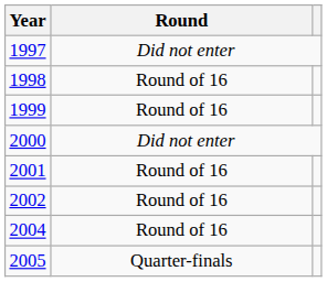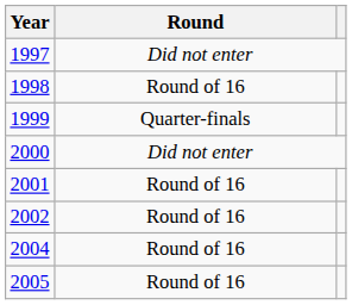1999 | Round: Round of 16 -> Quarter-finals
2005 | Round: Quarter-finals -> Round of 16
